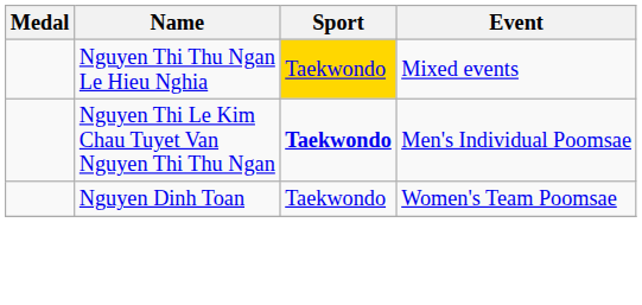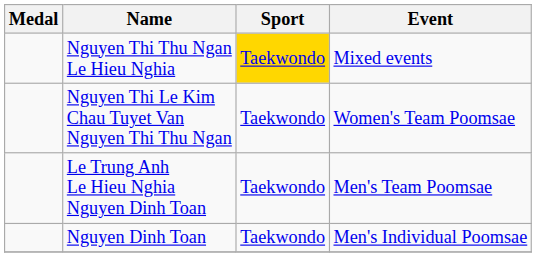Nguyen Thi Le Kim Chau Tuyet Van Nguyen Thi Thu Ngan | Sport: bold -> normal
Nguyen Thi Le Kim Chau Tuyet Van Nguyen Thi Thu Ngan | Event: Men's Individual Poomsae -> Women's Team Poomsae
+ row: Le Trung Anh Le Hieu Nghia Nguyen Dinh Toan | Taekwondo | Men's Team Poomsae
Nguyen Dinh Toan | Event: Women's Team Poomsae -> Men's Individual Poomsae
